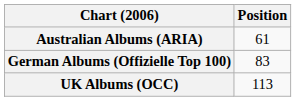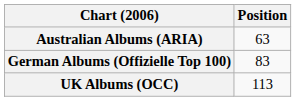Australian Albums (ARIA) | Position: 61 -> 63
